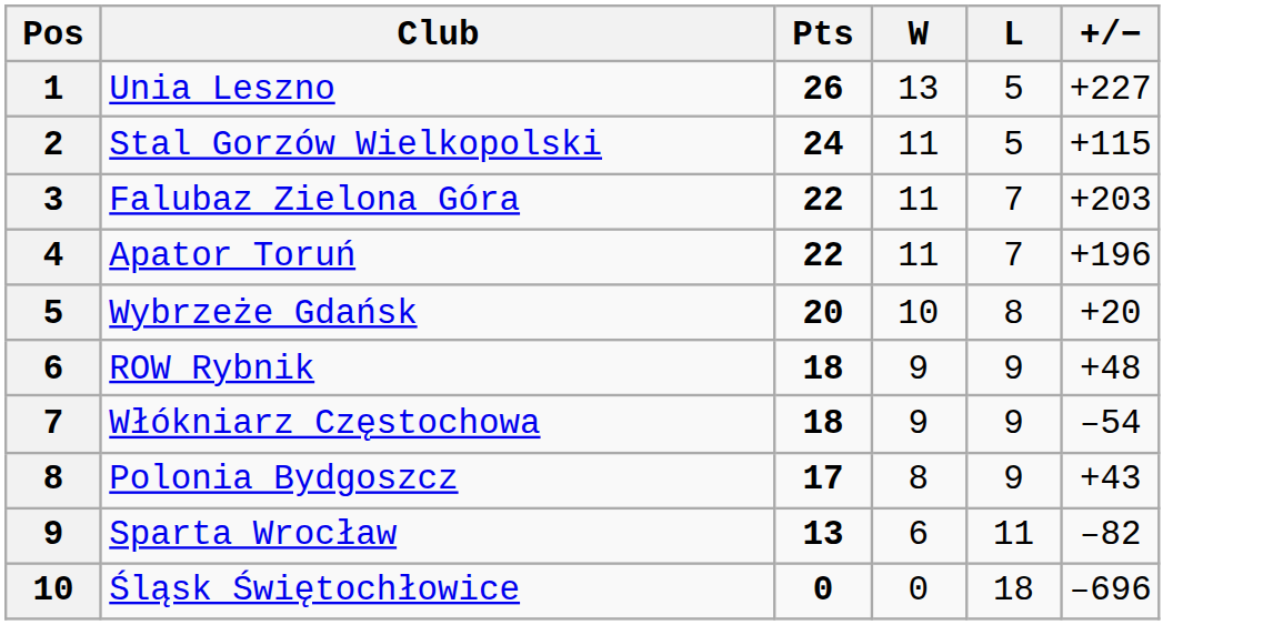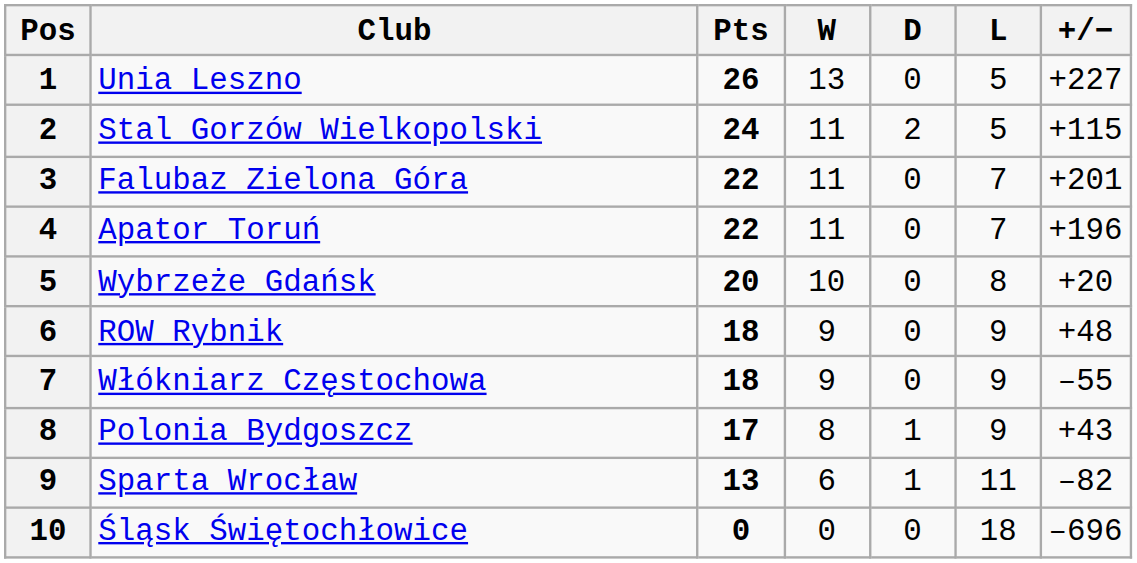+ column: D | 0 | 2 | 0 | 0 | 0 | 0 | 0 | 1 | 1 | 0
Falubaz Zielona Góra | +/−: +203 -> +201
Włókniarz Częstochowa | +/−: –54 -> –55
